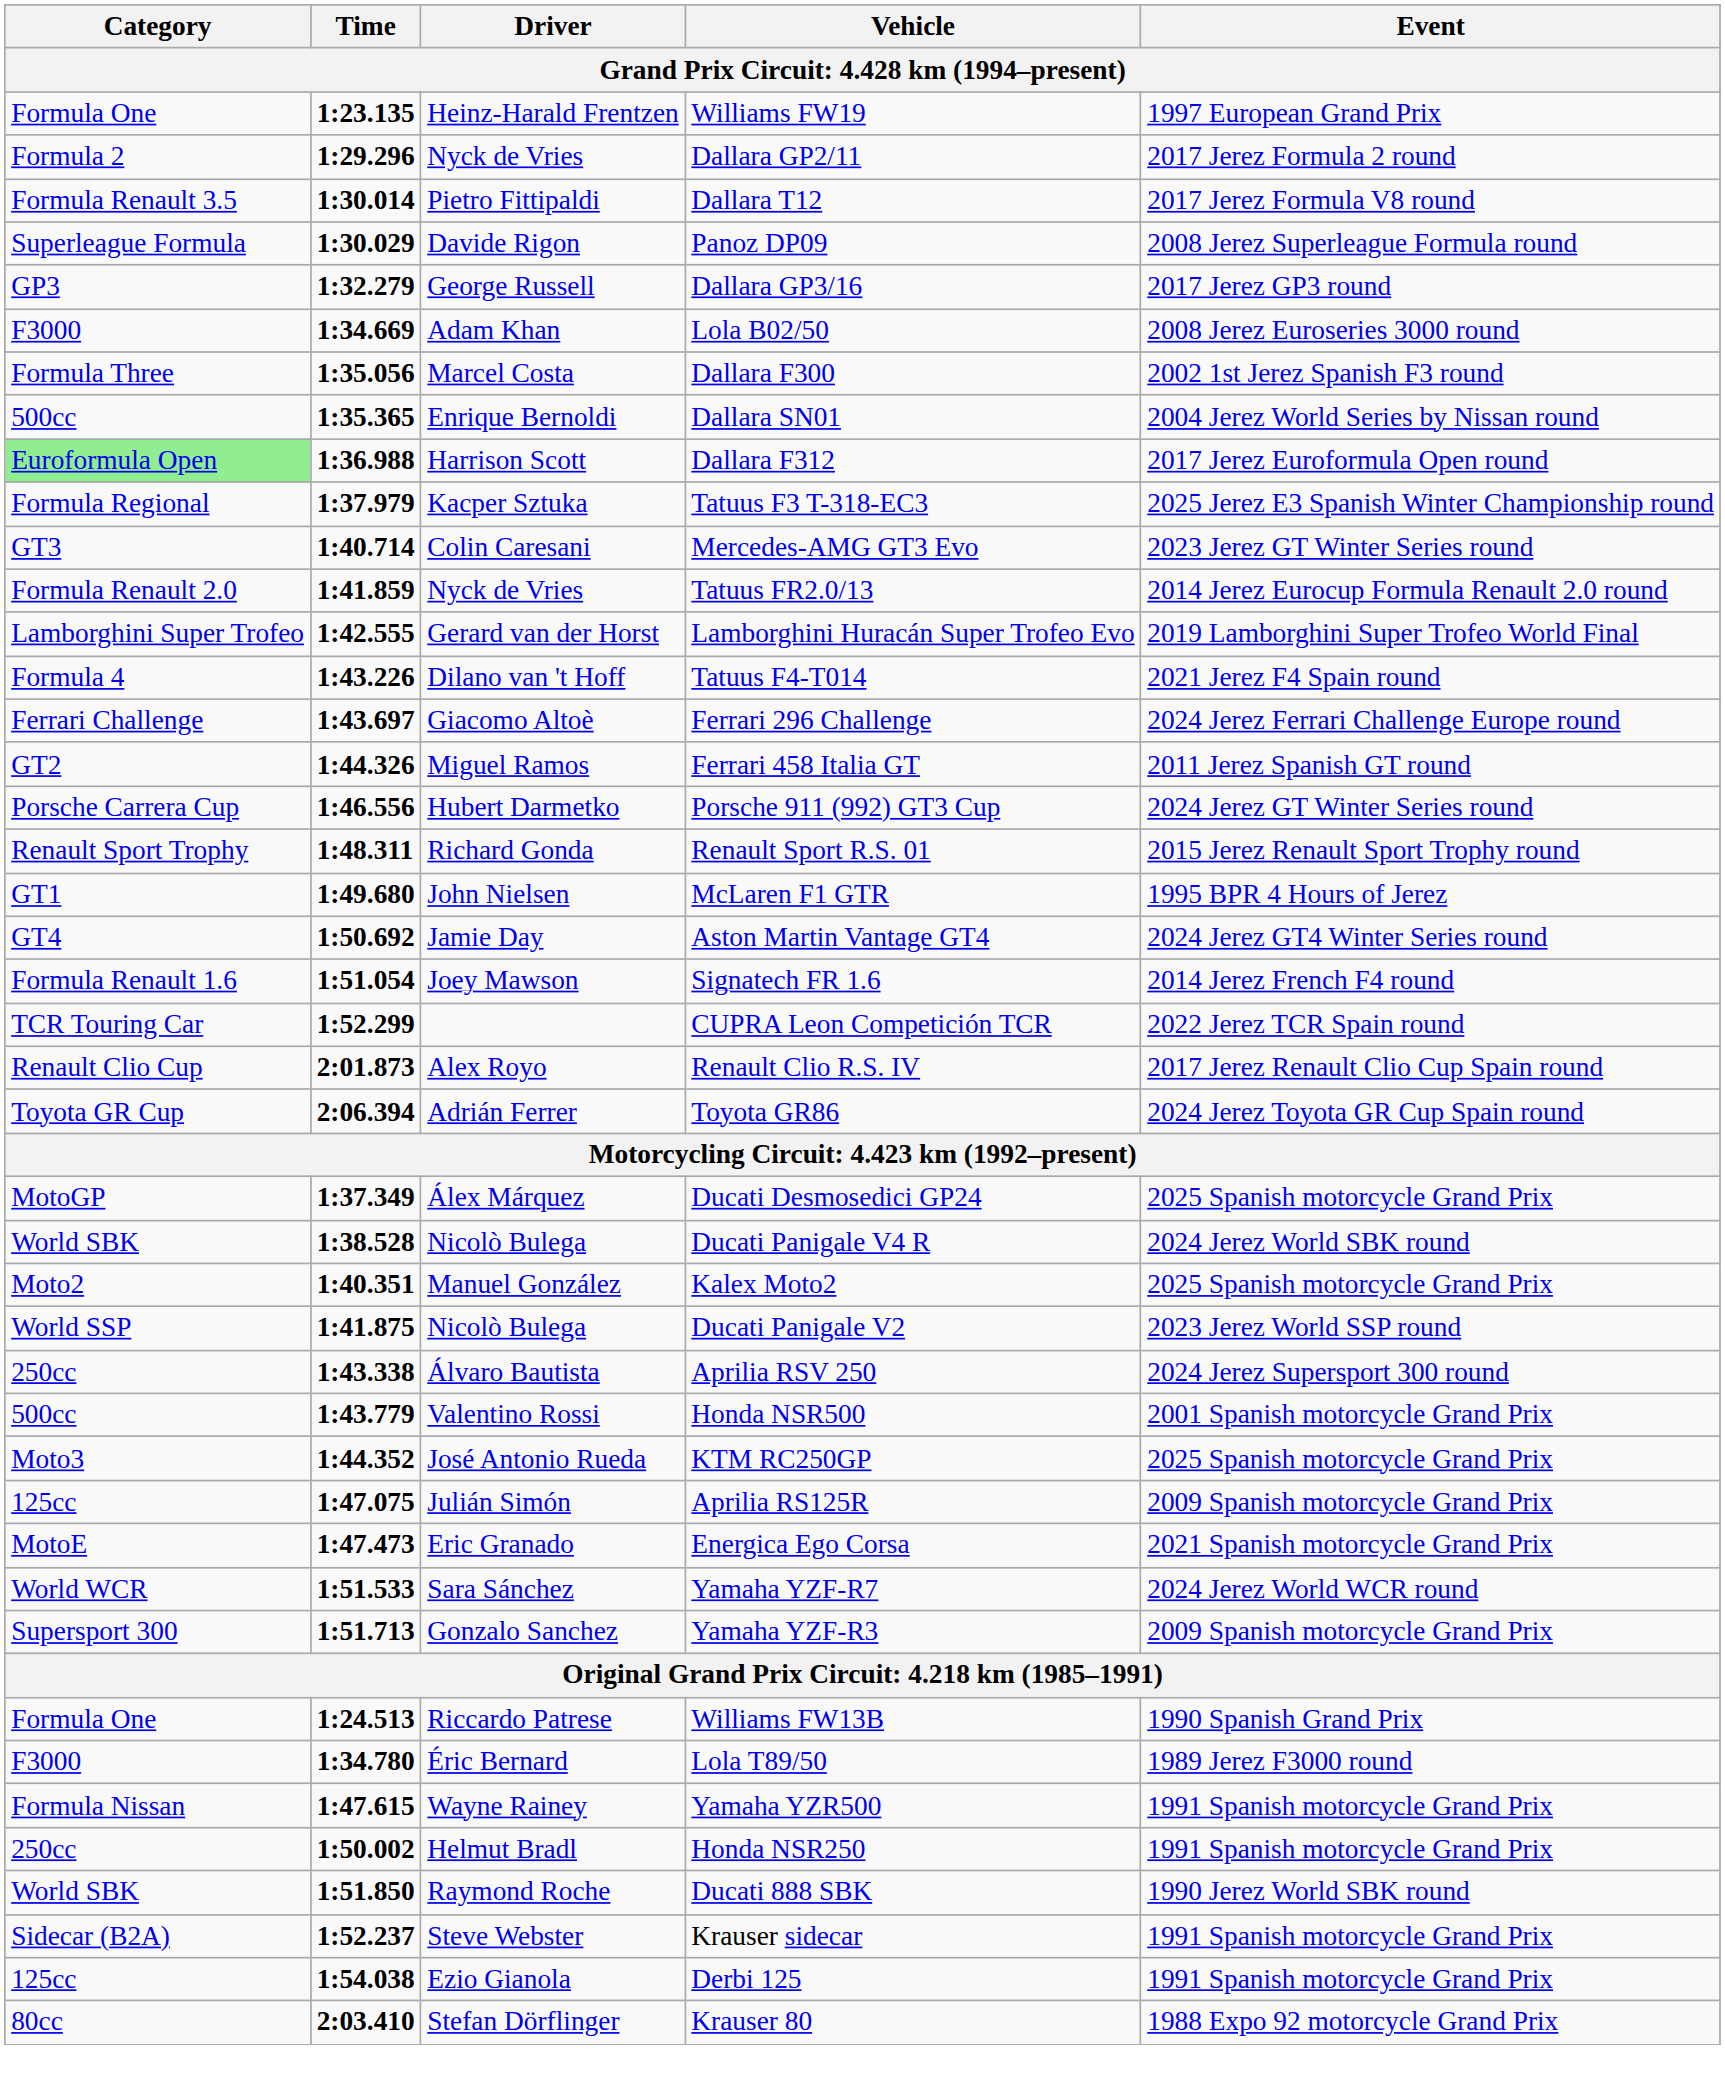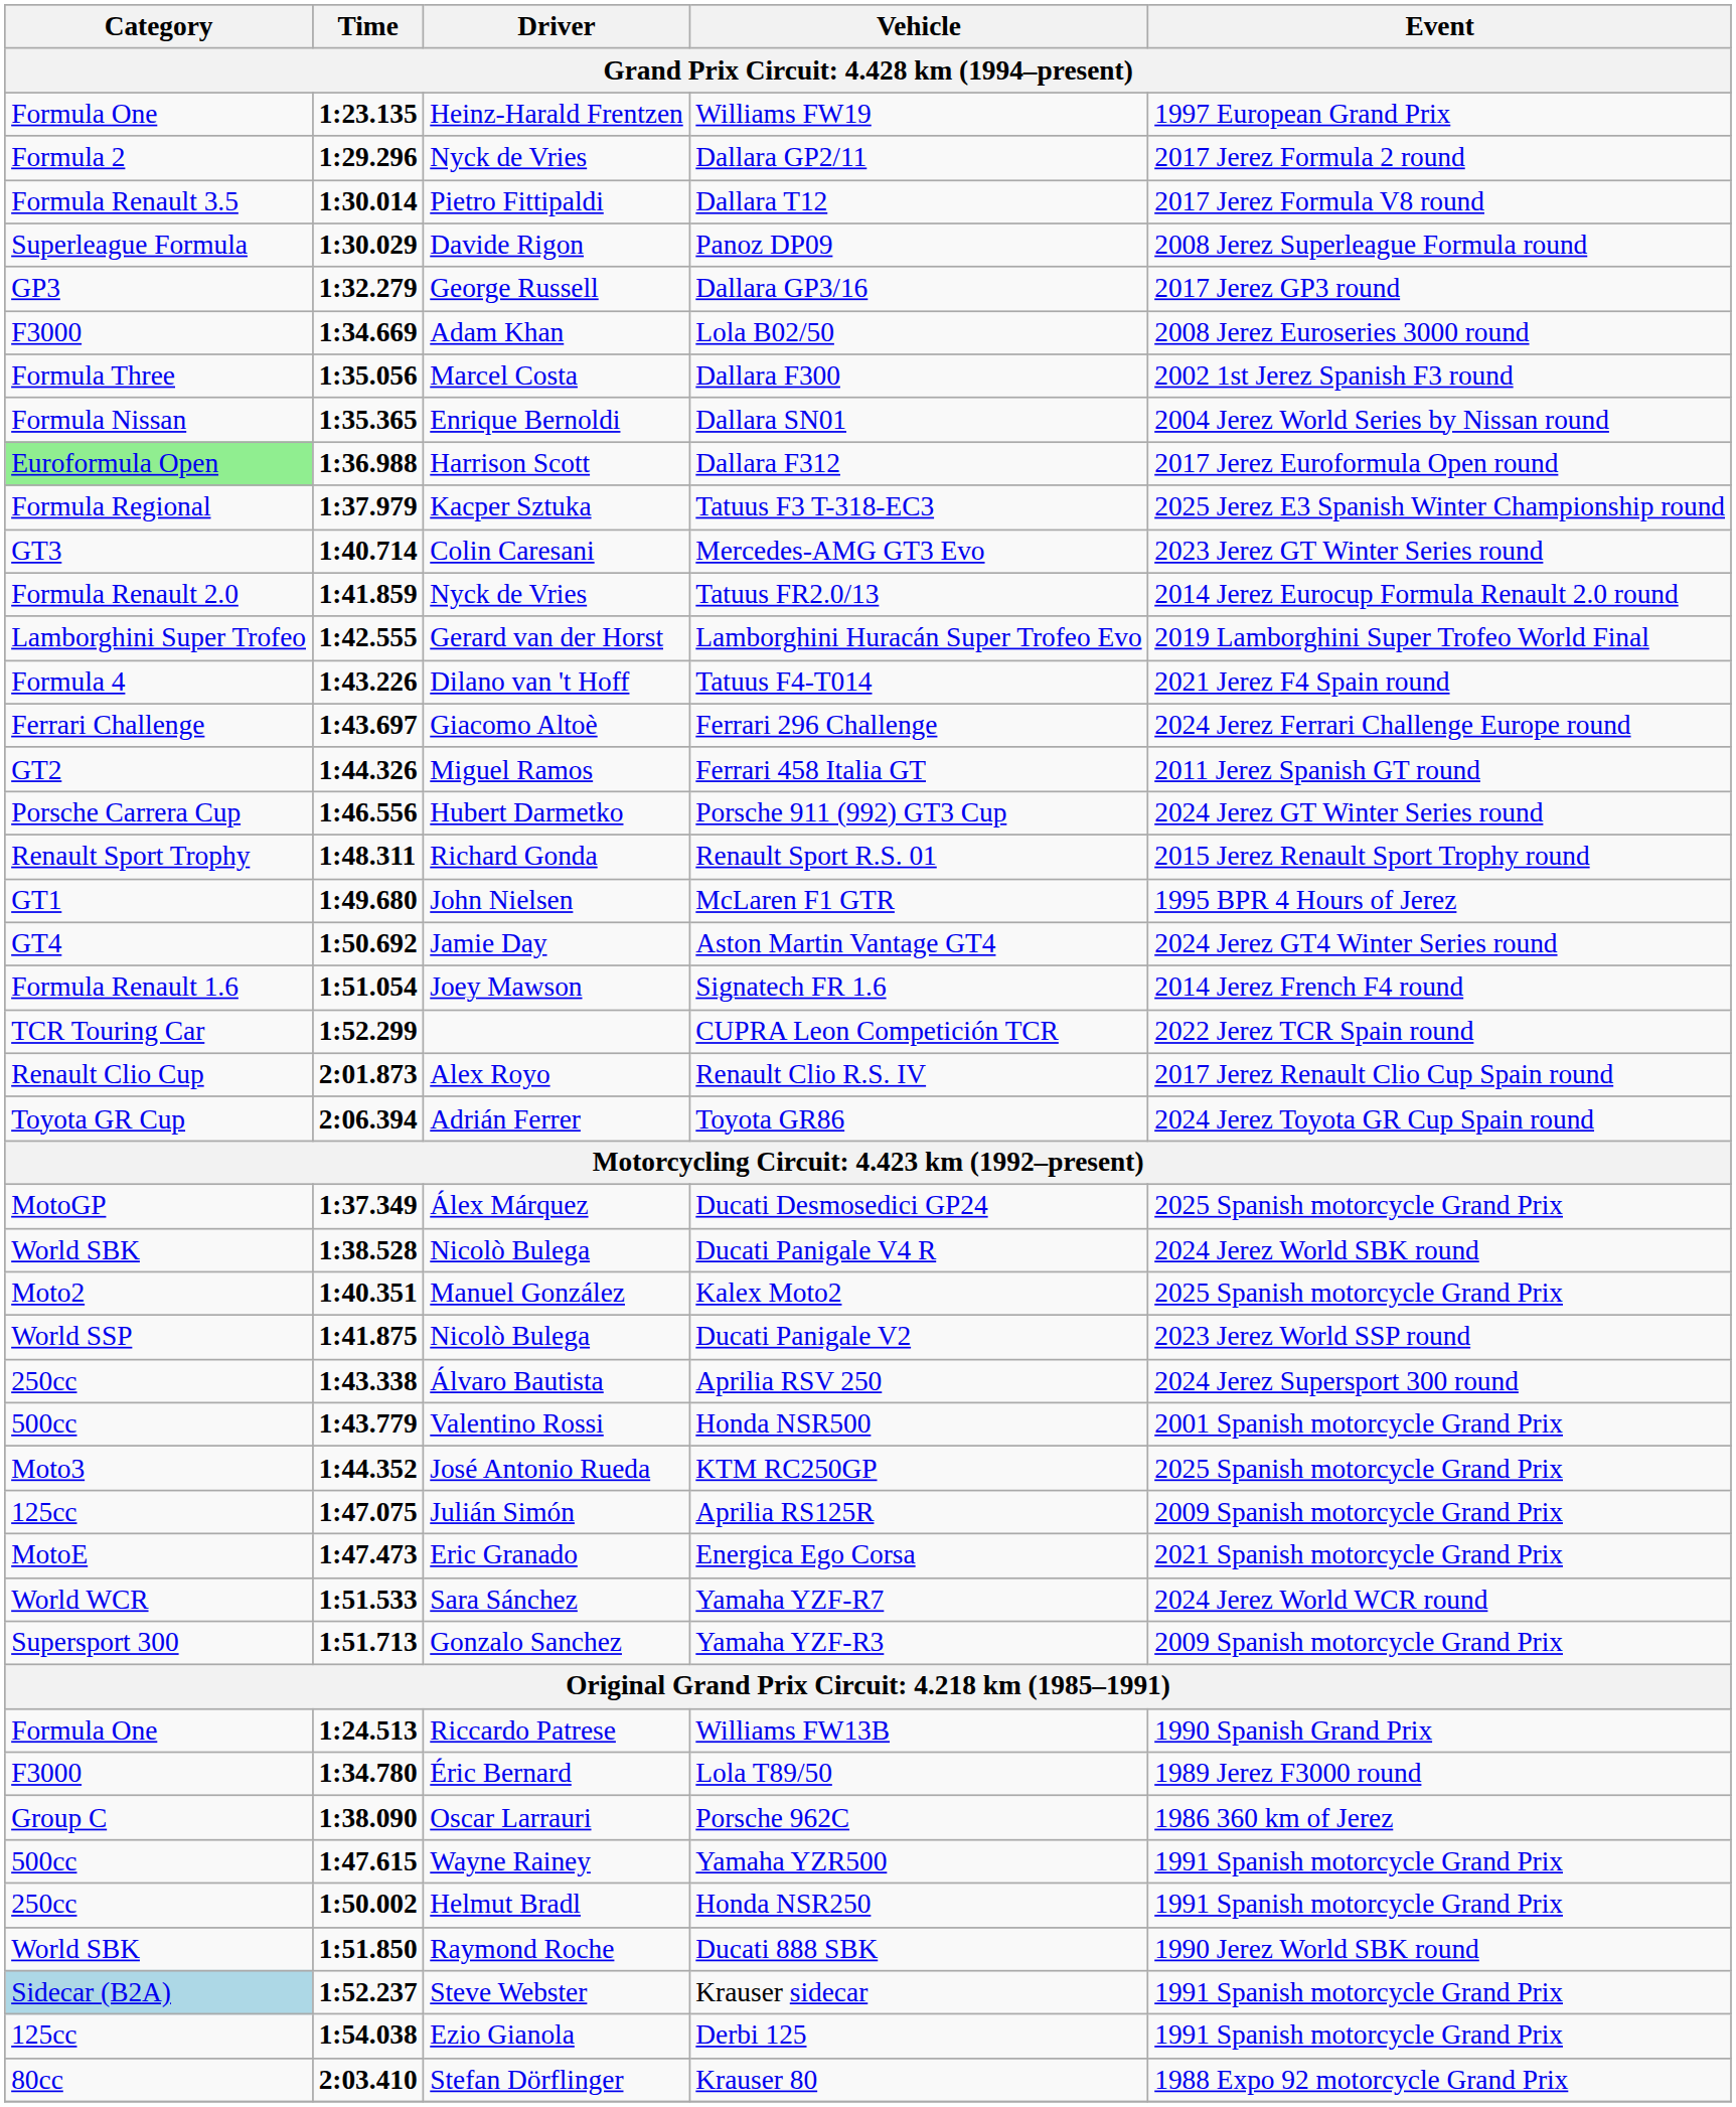Dallara SN01 | Category: 500cc -> Formula Nissan
+ row: Group C | 1:38.090 | Oscar Larrauri | Porsche 962C | 1986 360 km of Jerez
Yamaha YZR500 | Category: Formula Nissan -> 500cc
Krauser sidecar | Category: no background -> lightblue background
